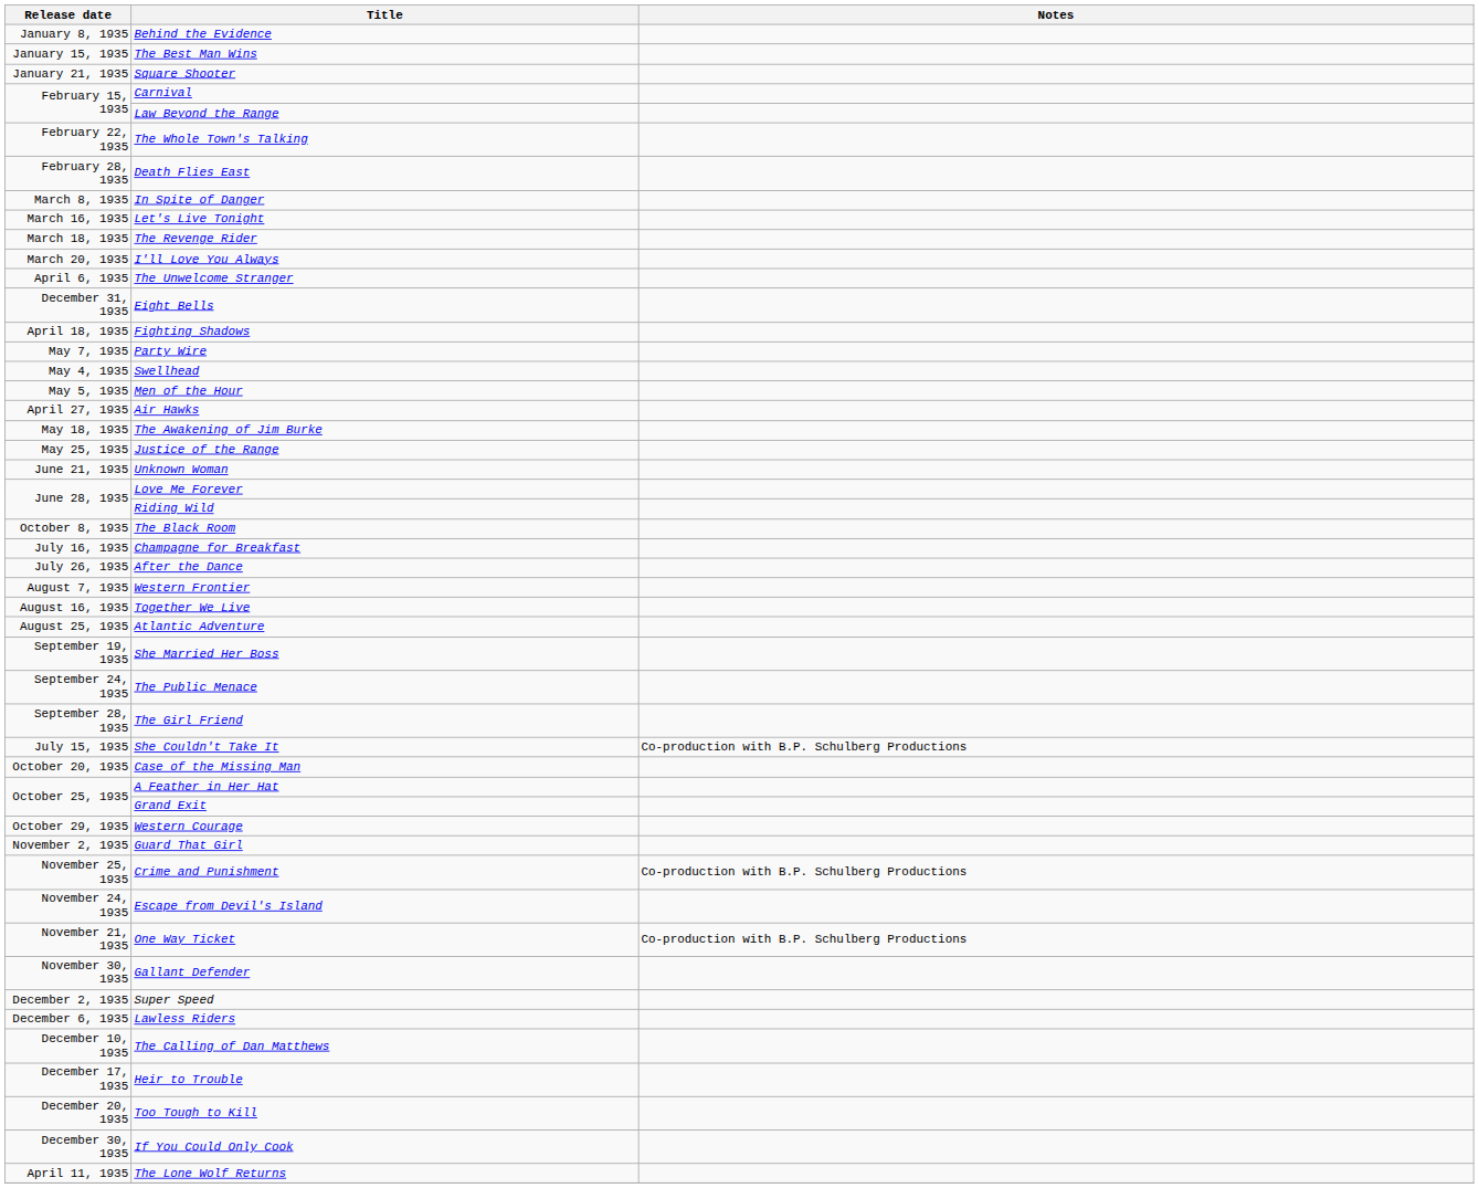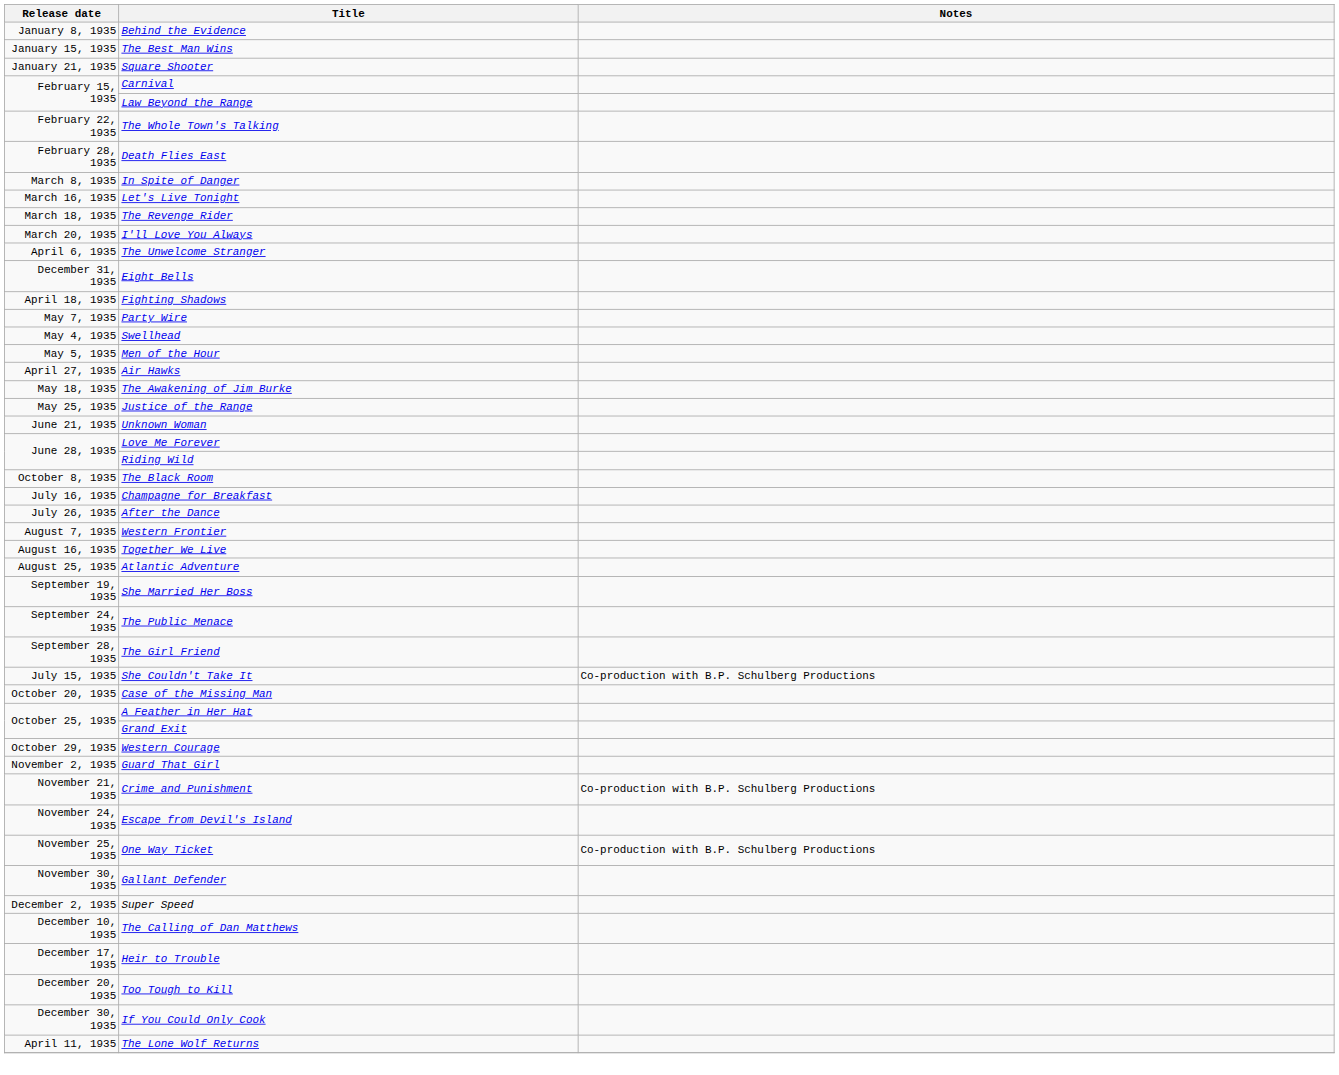Crime and Punishment | Release date: November 25, 1935 -> November 21, 1935
One Way Ticket | Release date: November 21, 1935 -> November 25, 1935
- row: December 6, 1935 | Lawless Riders
